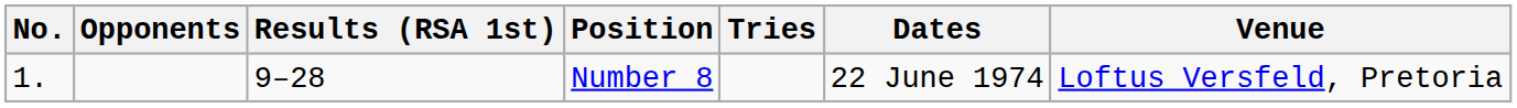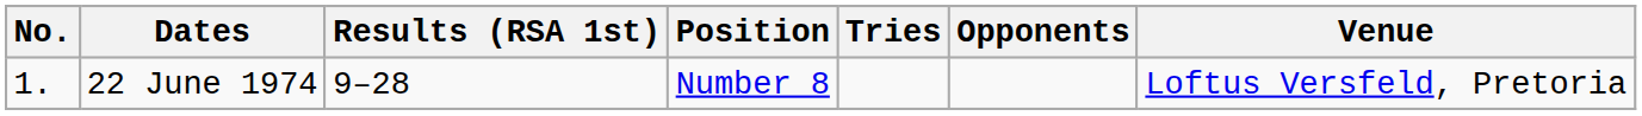columns swapped: Opponents <-> Dates
